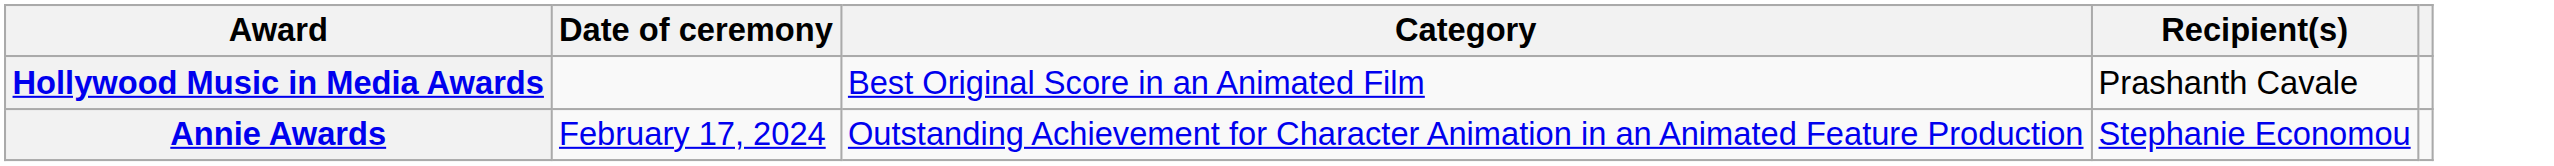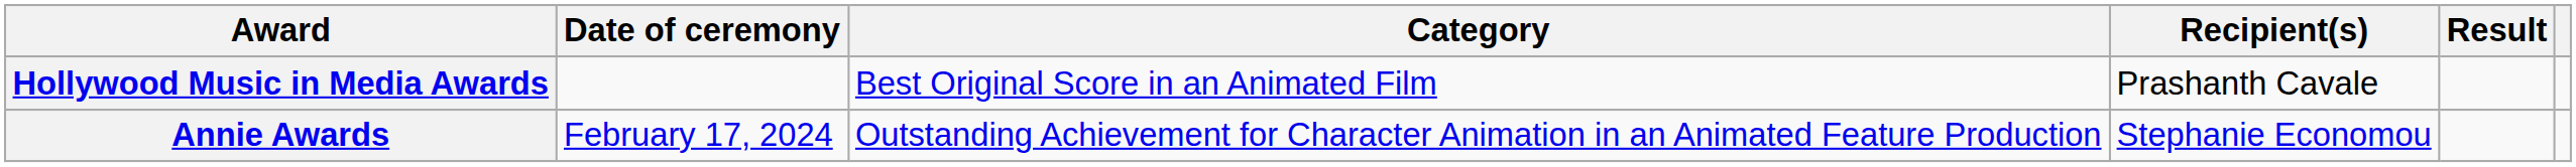+ column: Result
